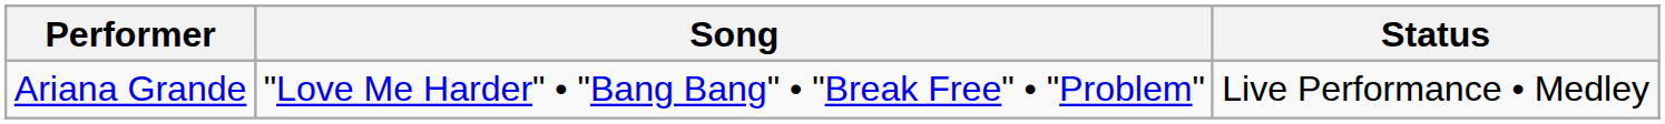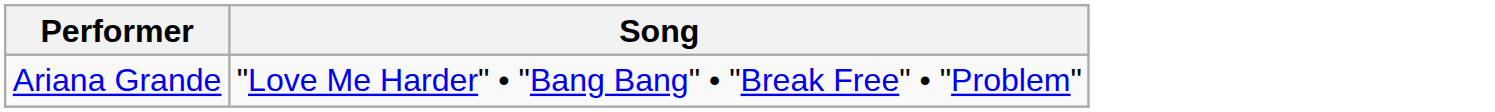- column: Status | Live Performance • Medley
